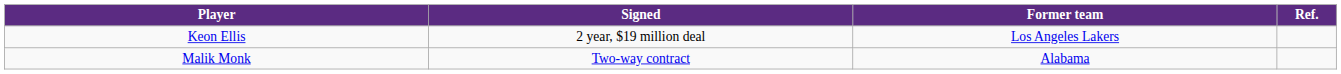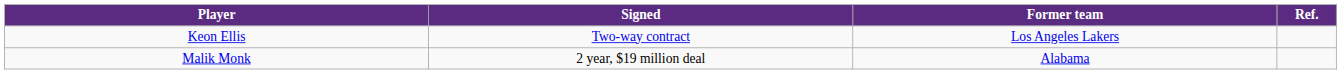Keon Ellis | Signed: 2 year, $19 million deal -> Two-way contract
Malik Monk | Signed: Two-way contract -> 2 year, $19 million deal
